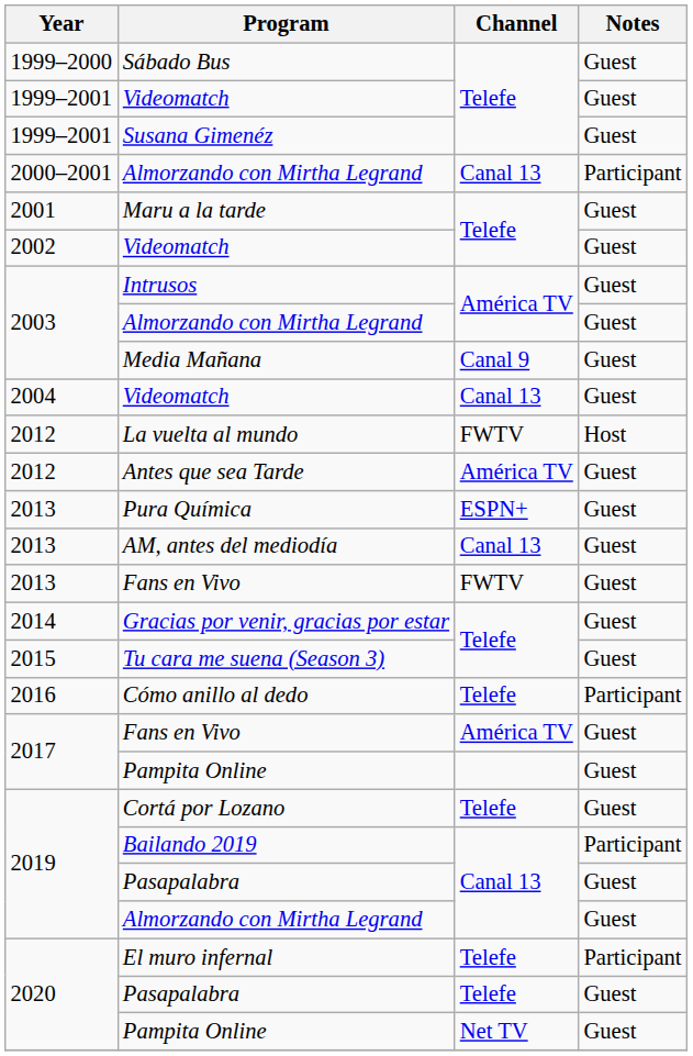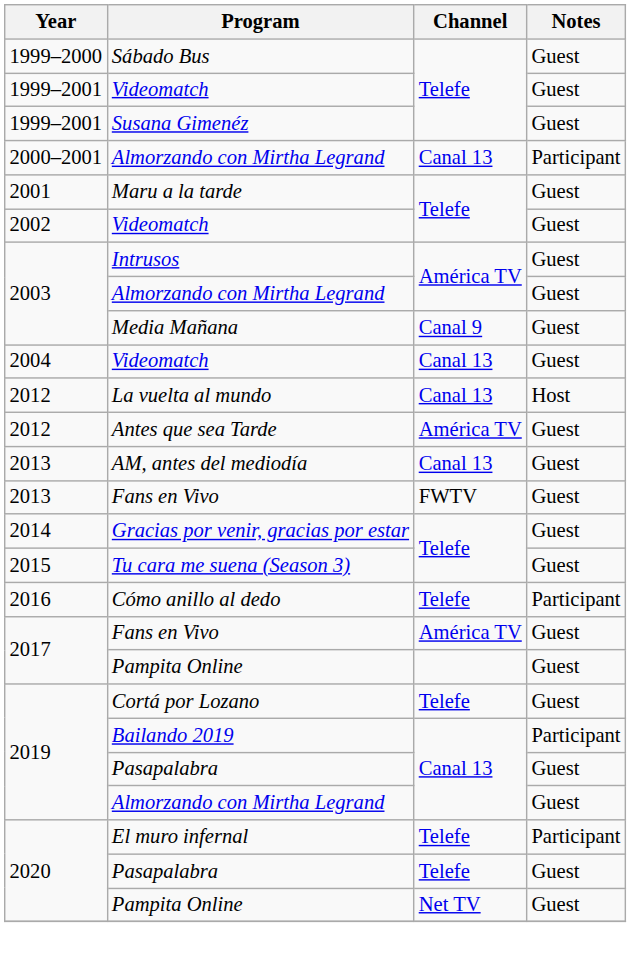La vuelta al mundo | Channel: FWTV -> Canal 13
- row: 2013 | Pura Química | ESPN+ | Guest
